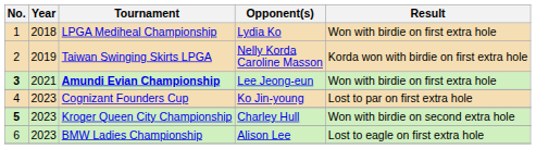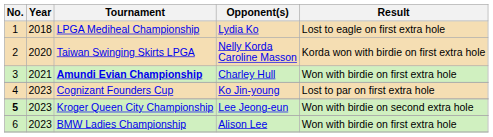LPGA Mediheal Championship | Result: Won with birdie on first extra hole -> Lost to eagle on first extra hole
Taiwan Swinging Skirts LPGA | Year: 2019 -> 2020
Amundi Evian Championship | No.: bold -> normal
Amundi Evian Championship | Opponent(s): Lee Jeong-eun -> Charley Hull
Kroger Queen City Championship | Opponent(s): Charley Hull -> Lee Jeong-eun
BMW Ladies Championship | Result: Lost to eagle on first extra hole -> Won with birdie on first extra hole
